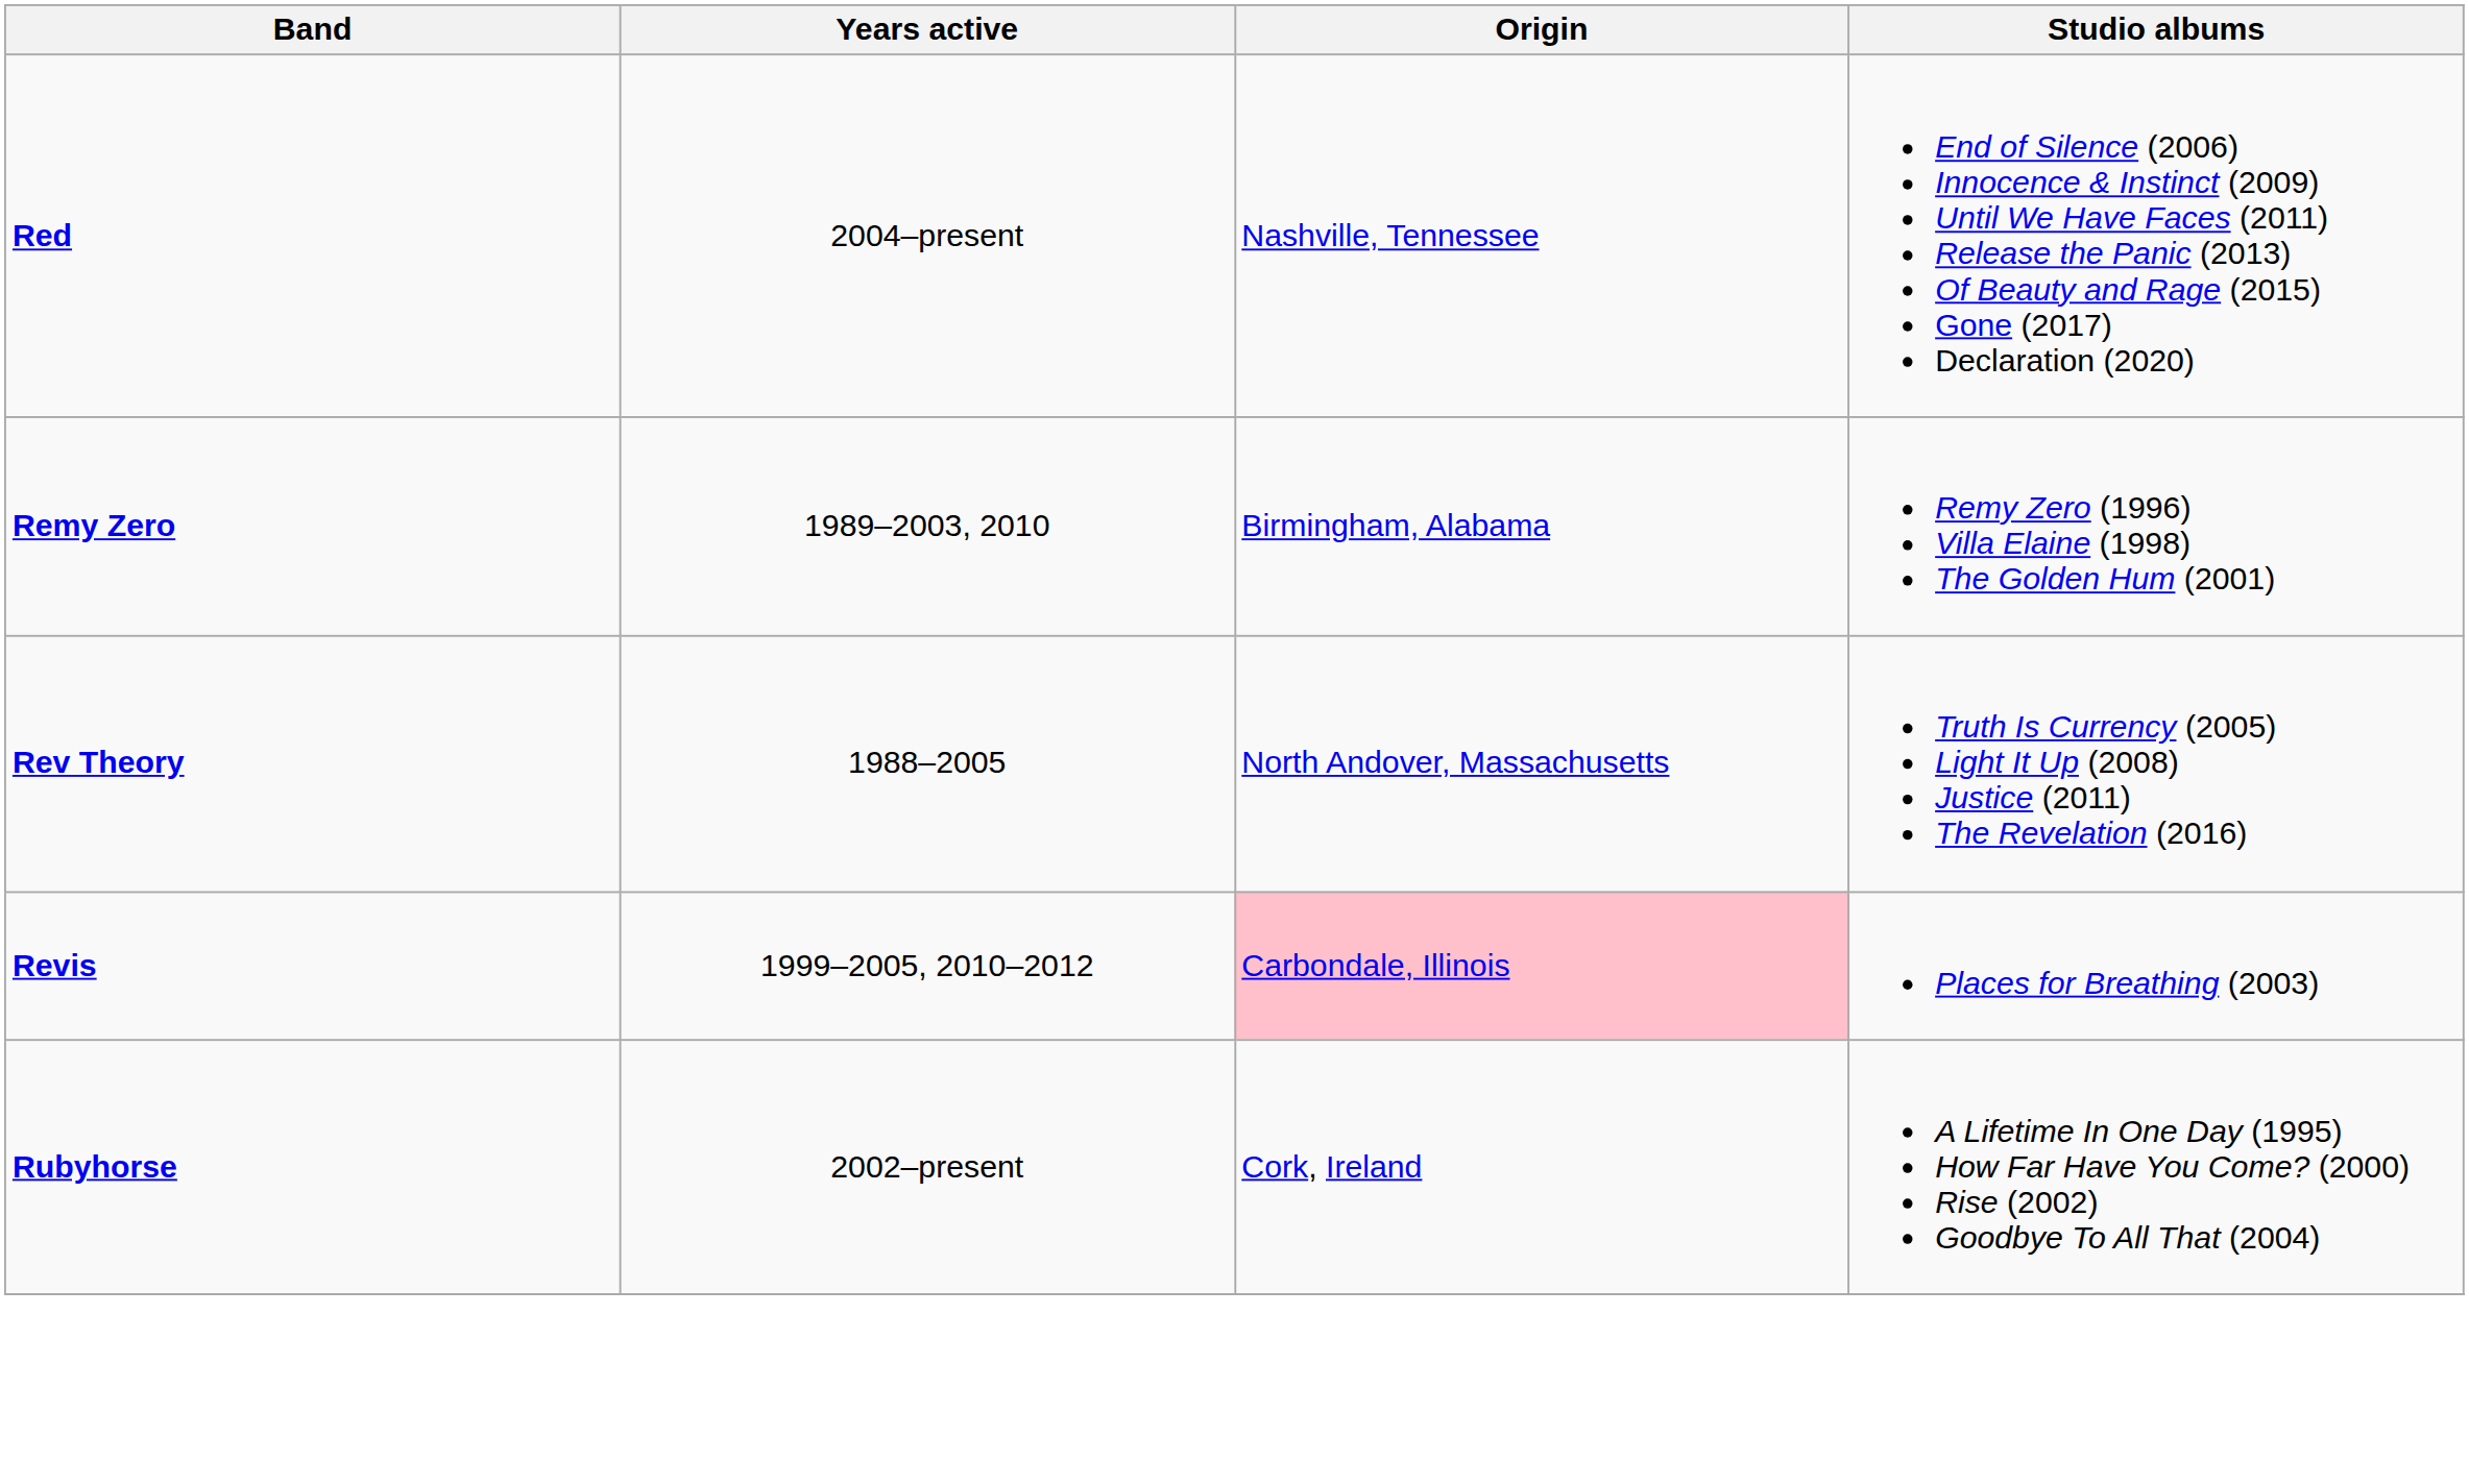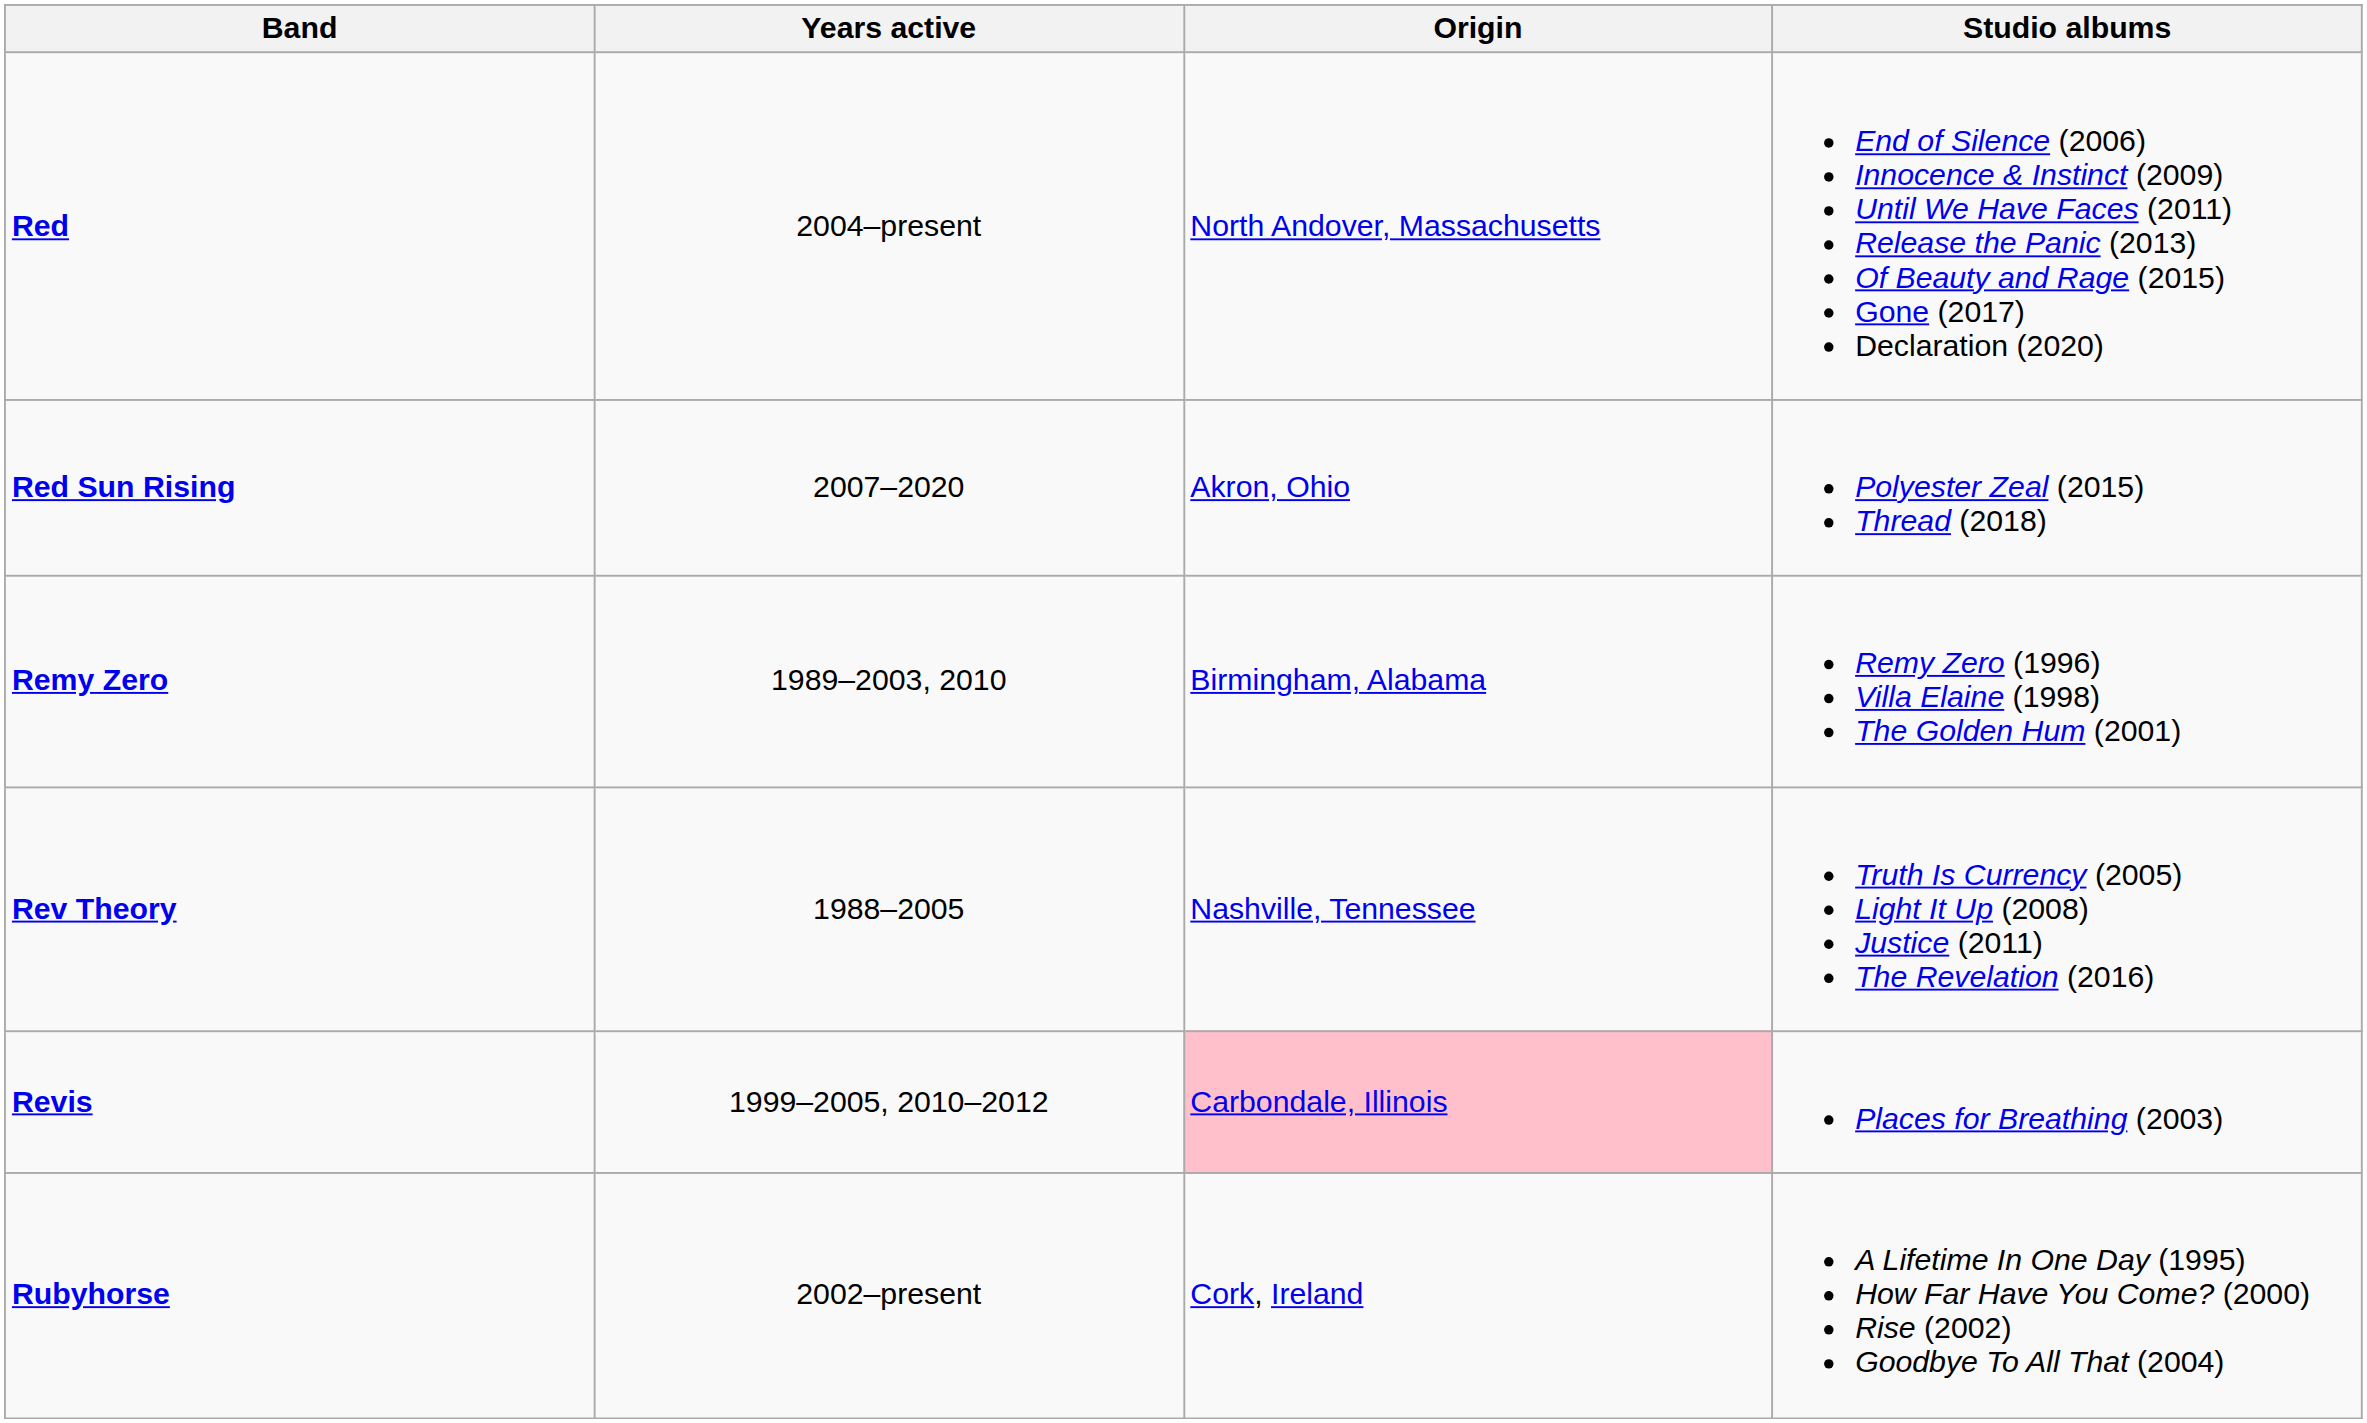Red | Origin: Nashville, Tennessee -> North Andover, Massachusetts
+ row: Red Sun Rising | 2007–2020 | Akron, Ohio | Polyester Zeal (2015) Thread (2018)
Rev Theory | Origin: North Andover, Massachusetts -> Nashville, Tennessee
